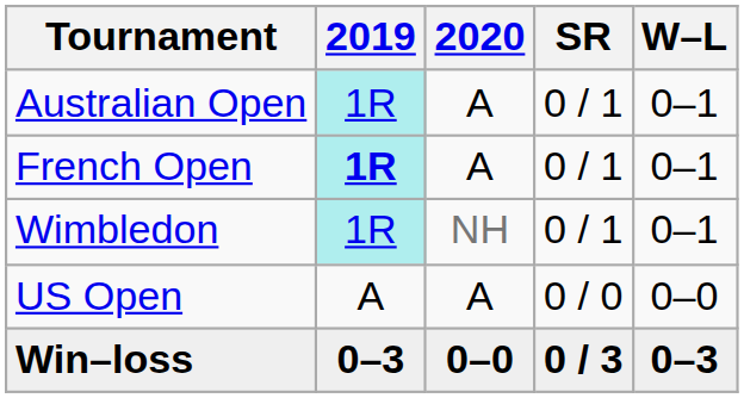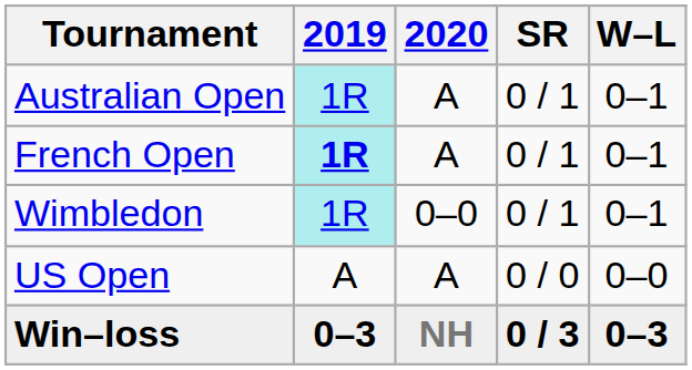Wimbledon | 2020: NH -> 0–0
Win–loss | 2020: 0–0 -> NH
